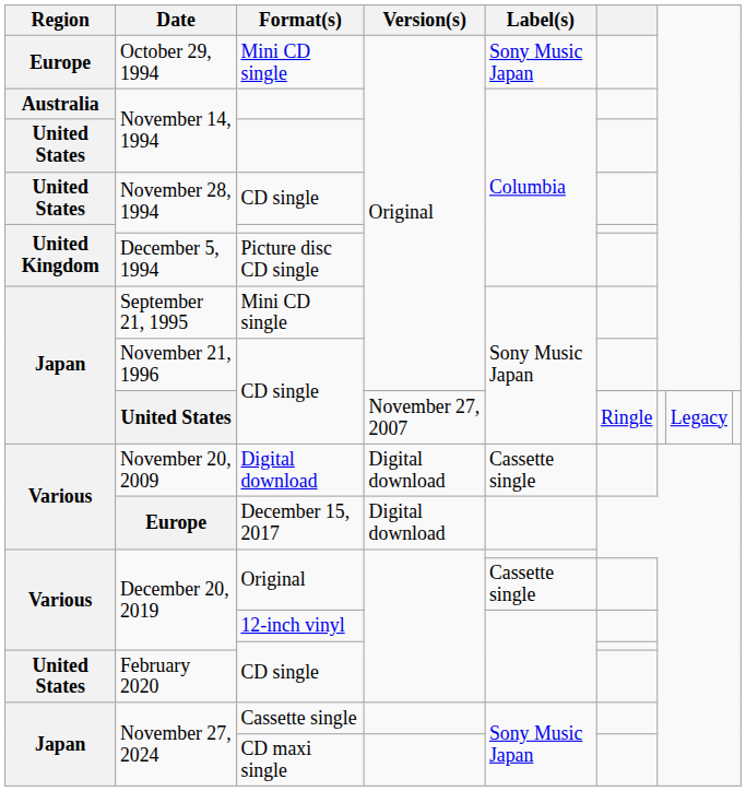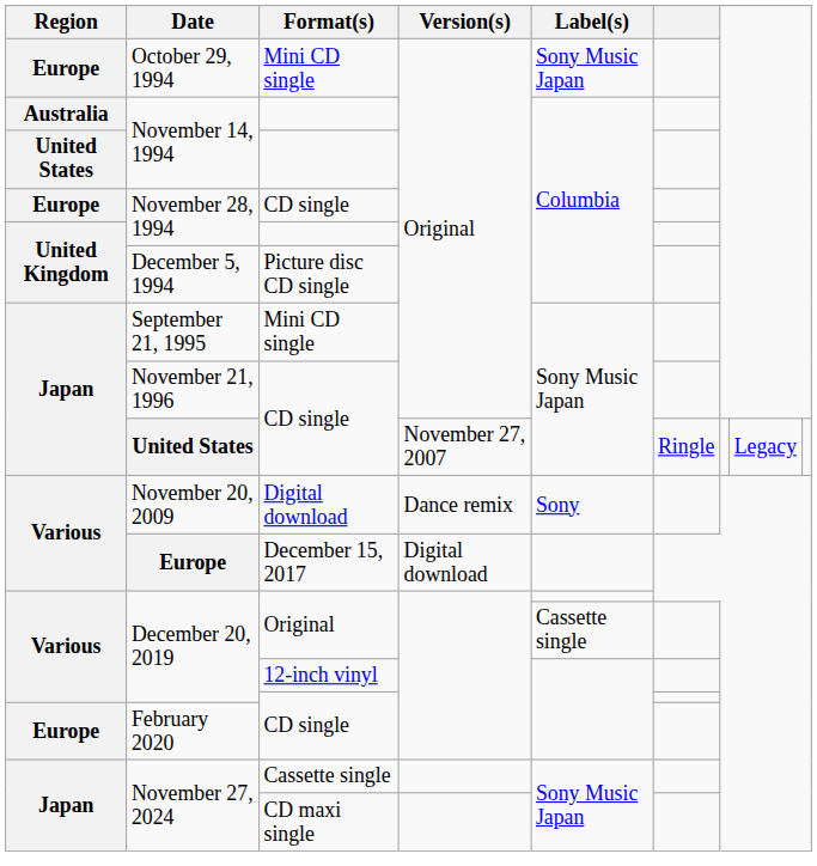November 28, 1994 / CD single | Region: United States -> Europe
November 20, 2009 | Version(s): Digital download -> Dance remix
November 20, 2009 | Label(s): Cassette single -> Sony
February 2020 | Region: United States -> Europe
